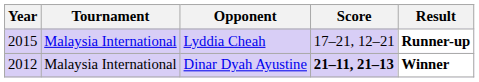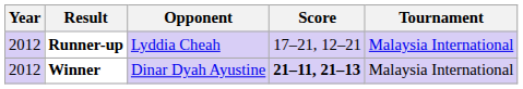columns swapped: Tournament <-> Result
Lyddia Cheah | Year: 2015 -> 2012
